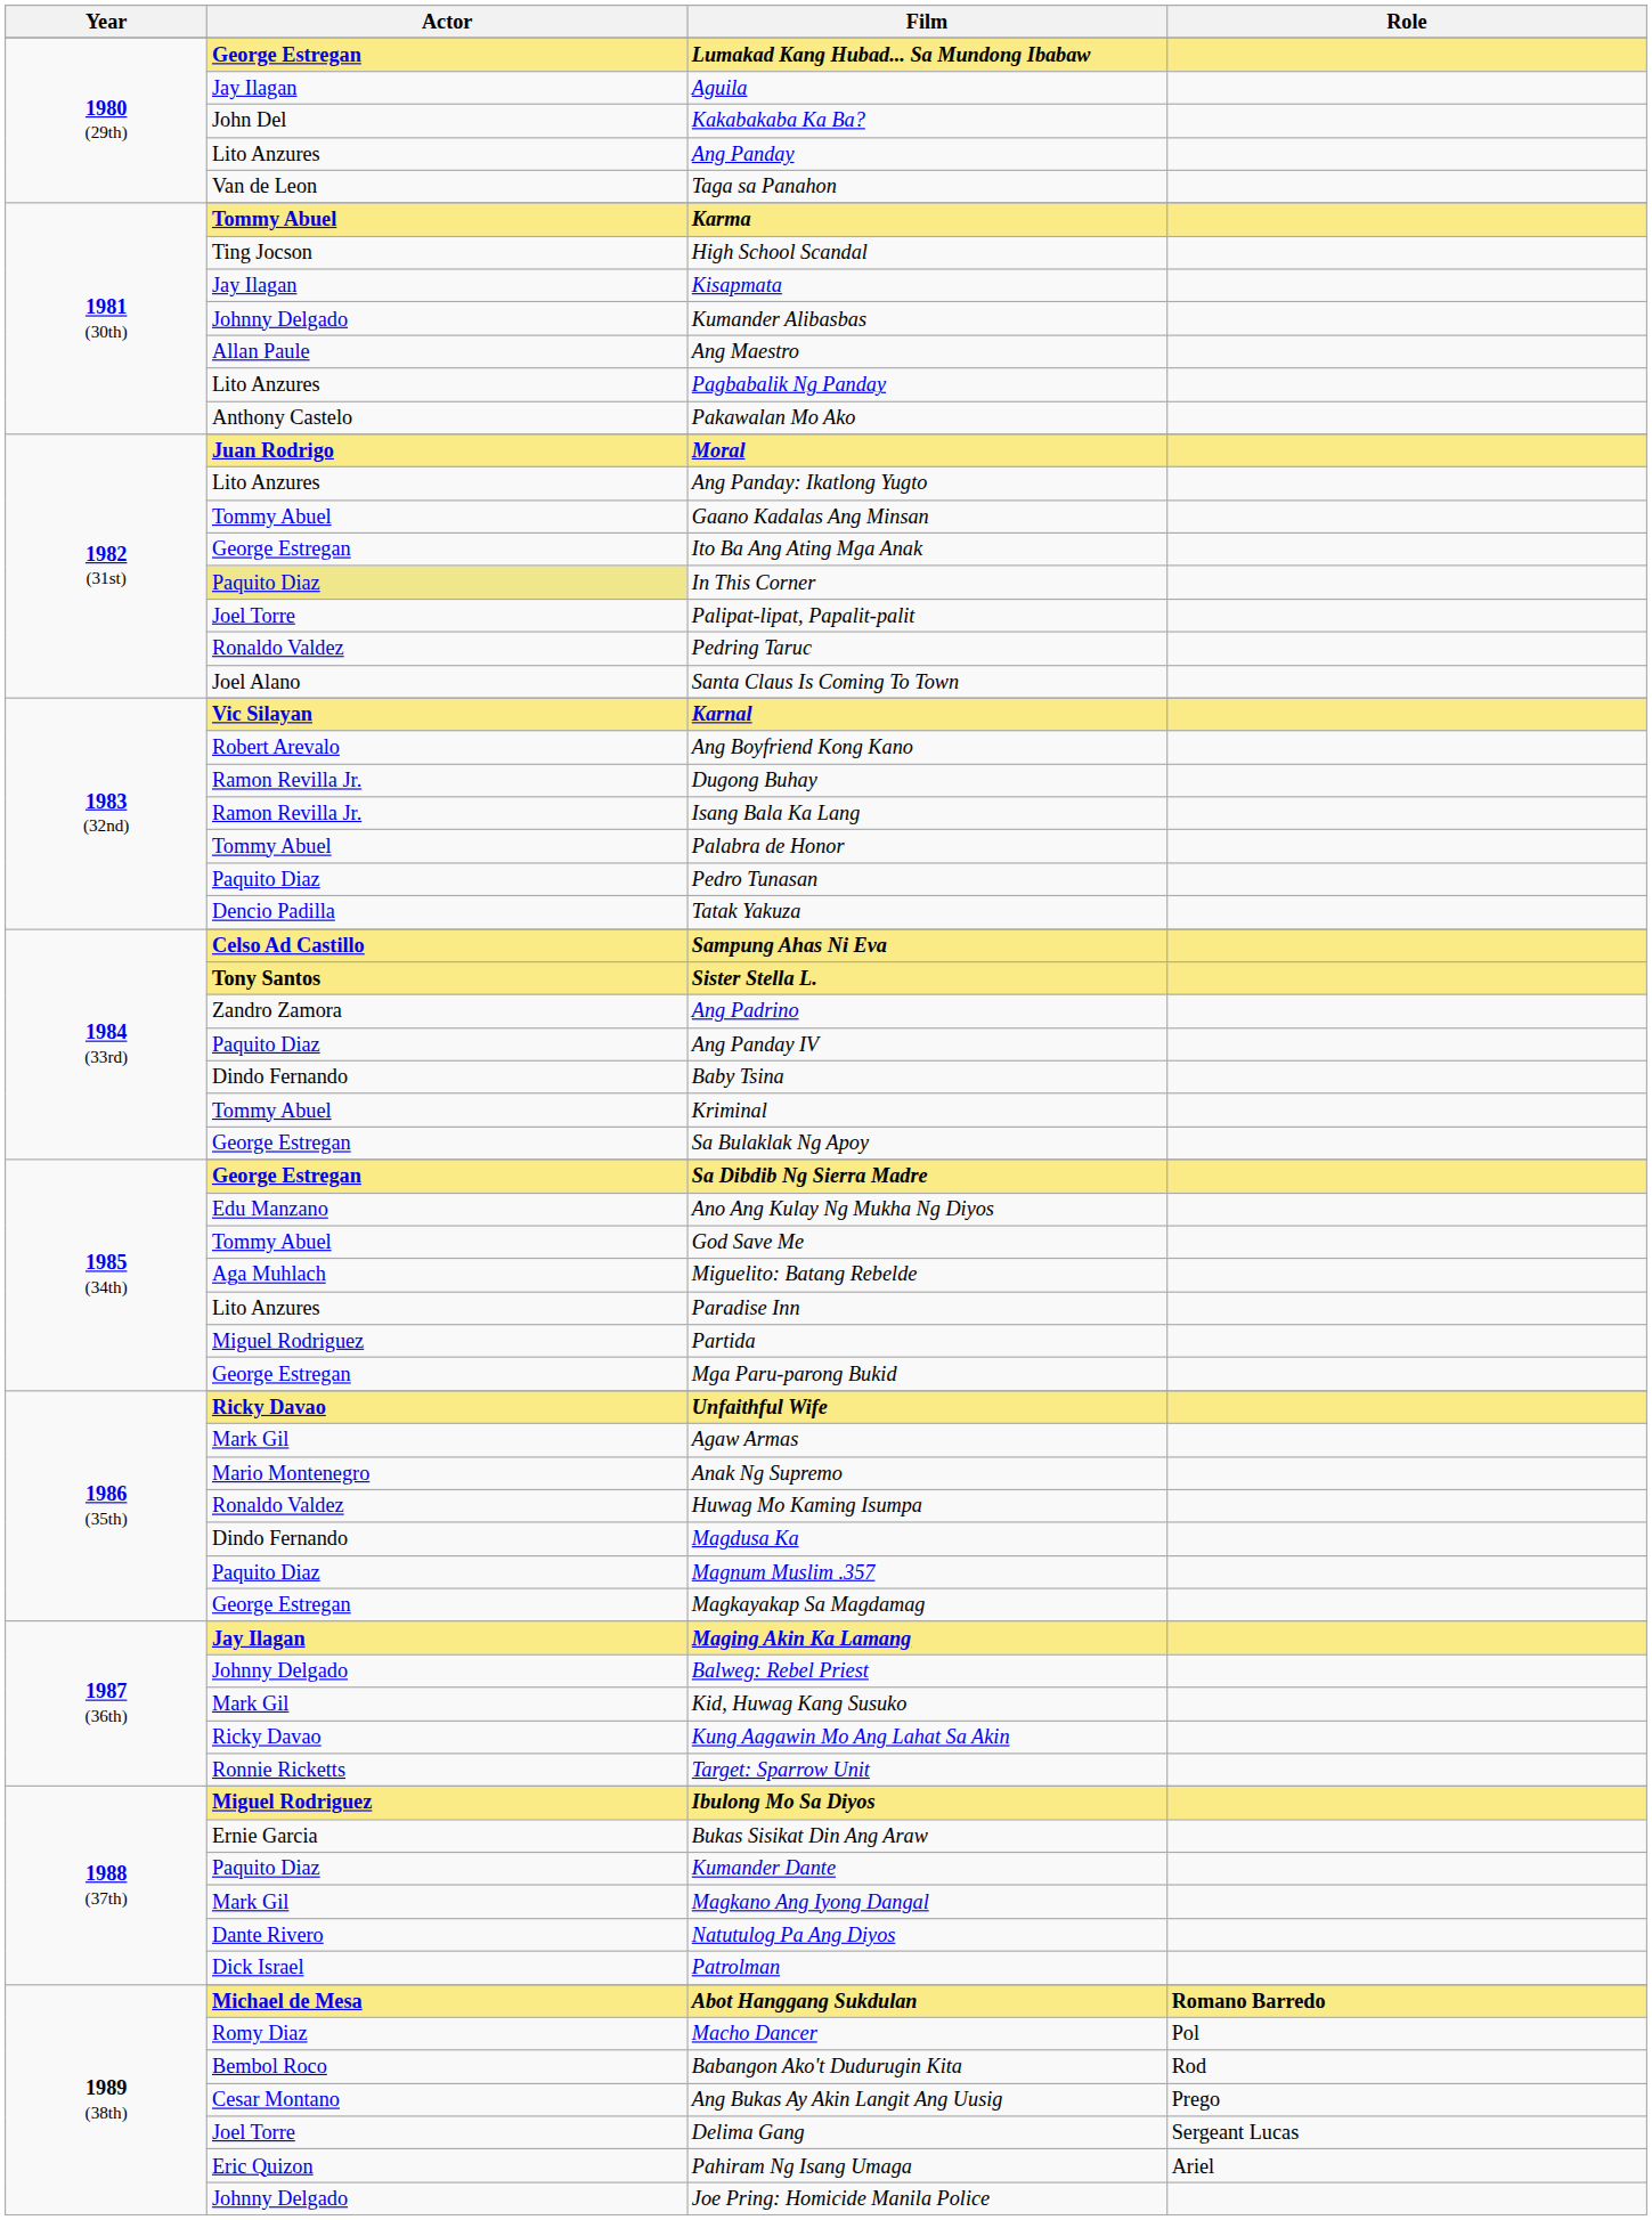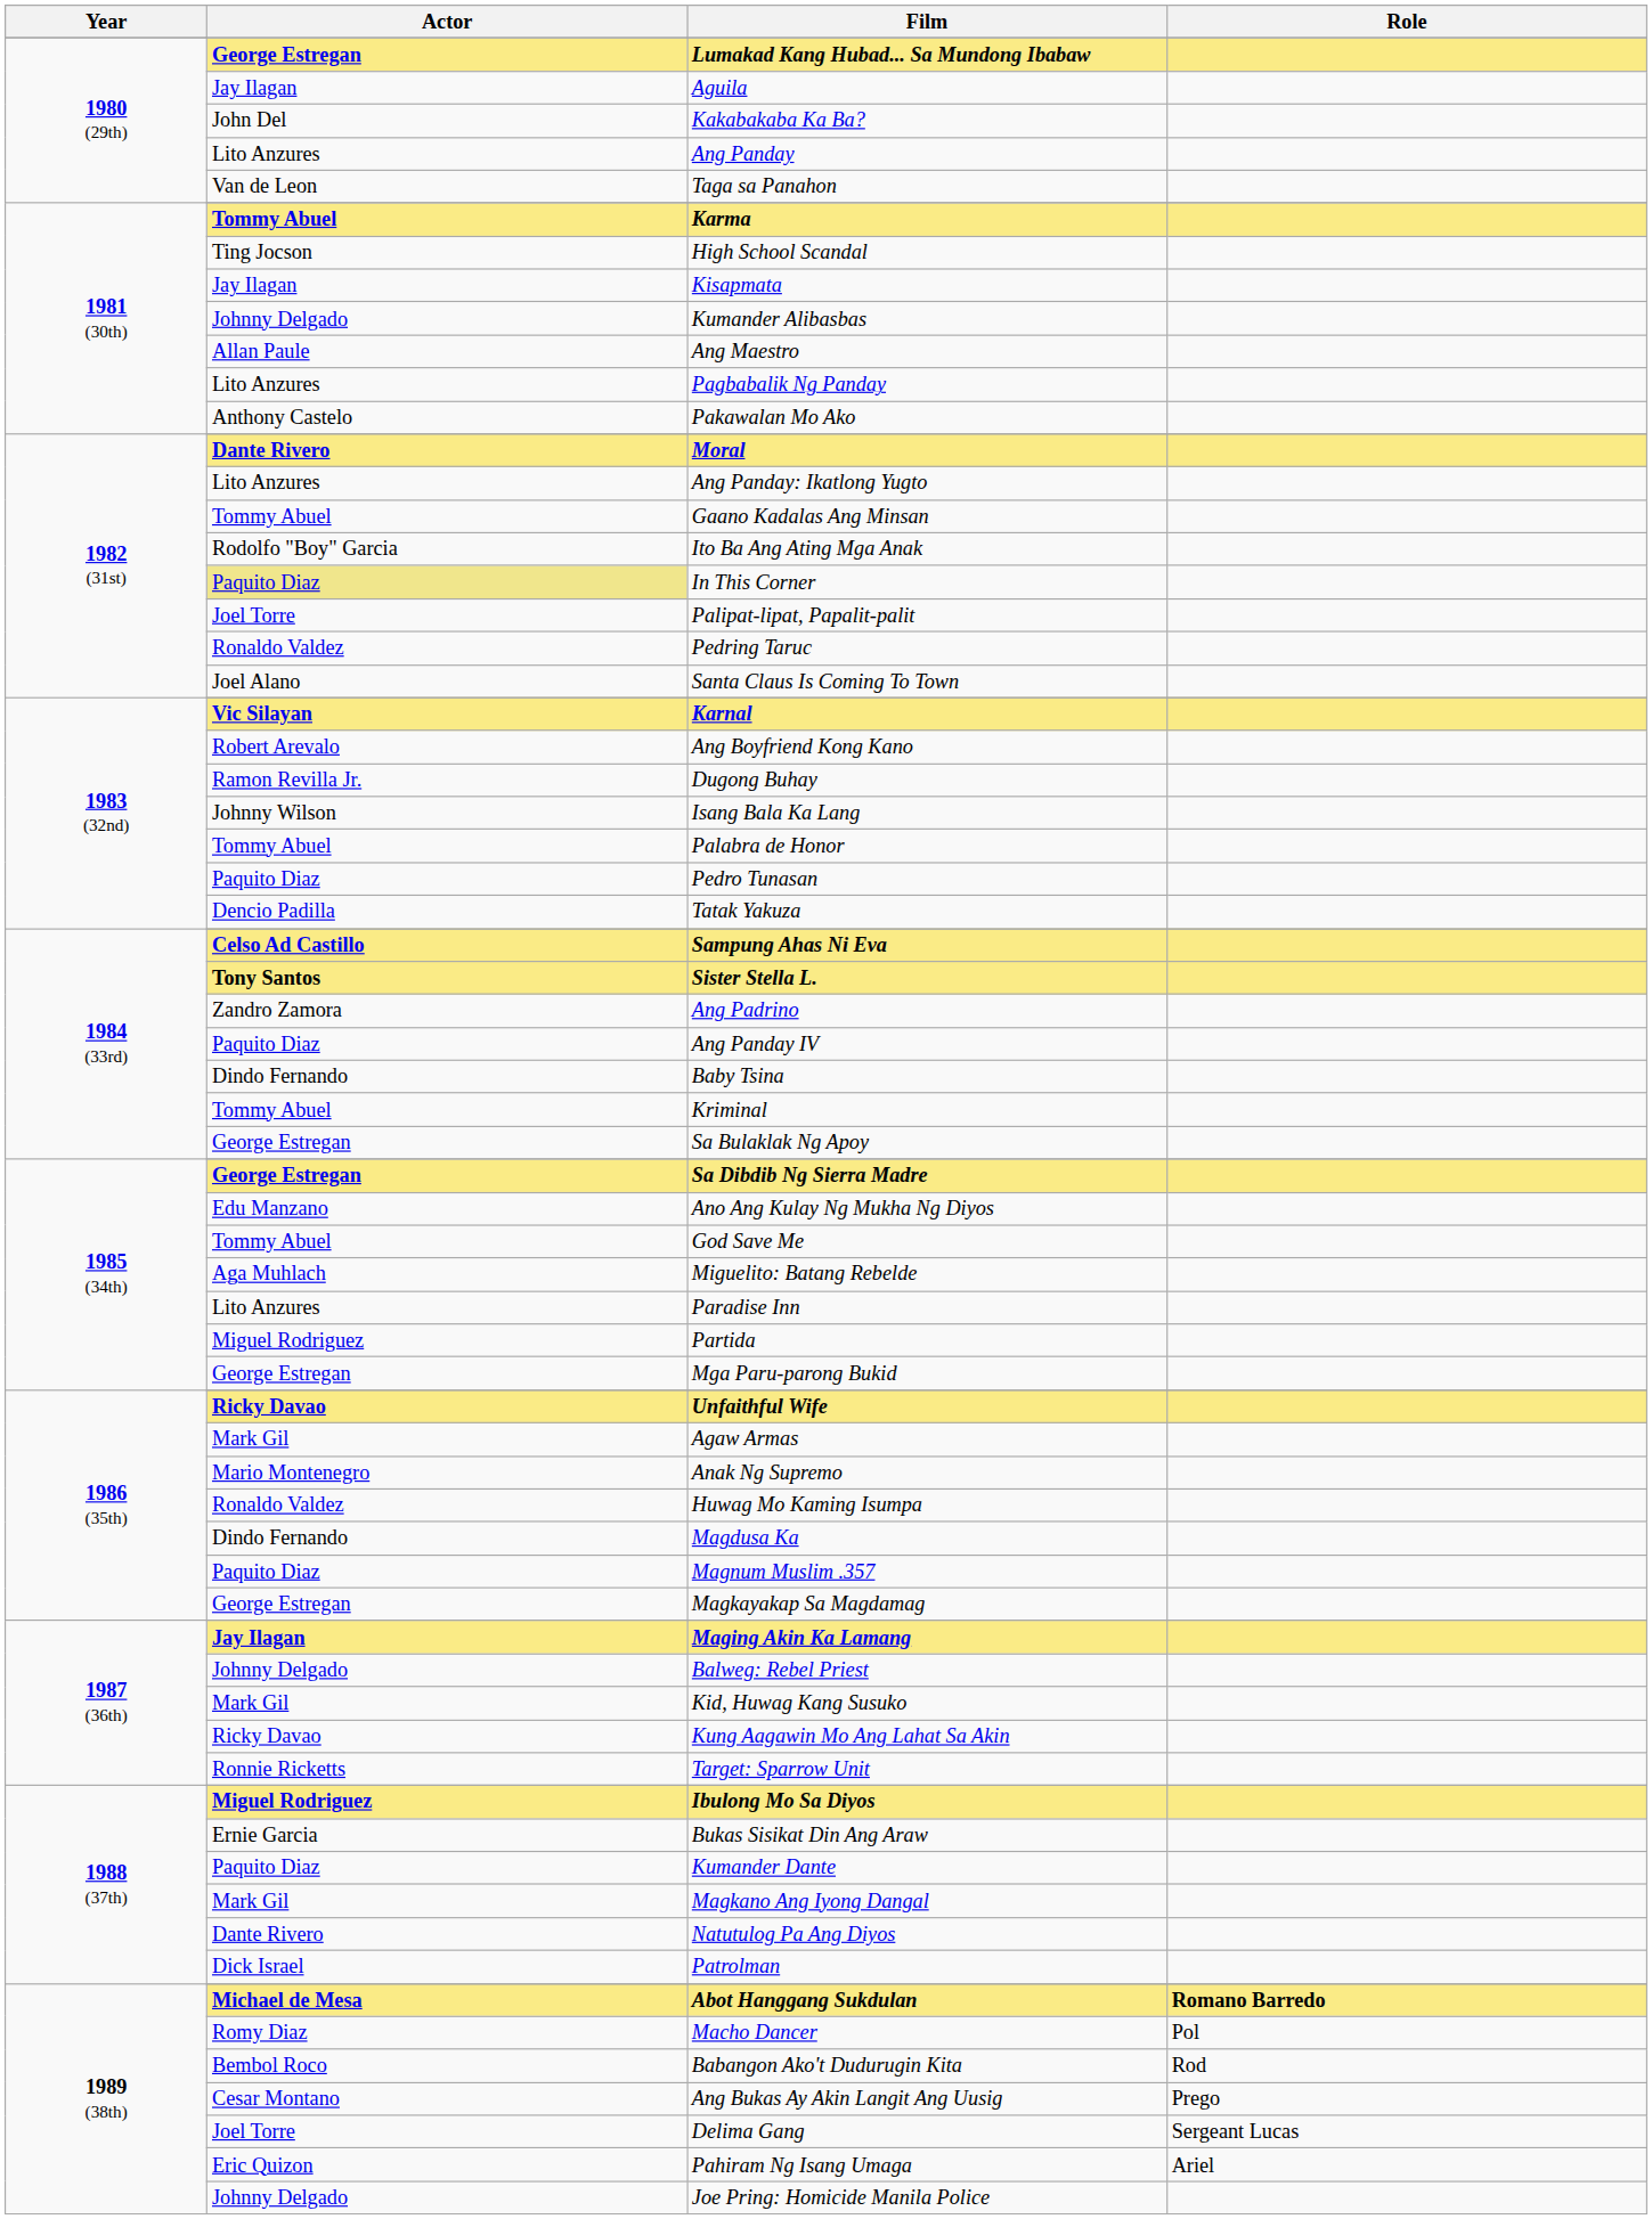Moral | Actor: Juan Rodrigo -> Dante Rivero
Ito Ba Ang Ating Mga Anak | Actor: George Estregan -> Rodolfo "Boy" Garcia
Isang Bala Ka Lang | Actor: Ramon Revilla Jr. -> Johnny Wilson
